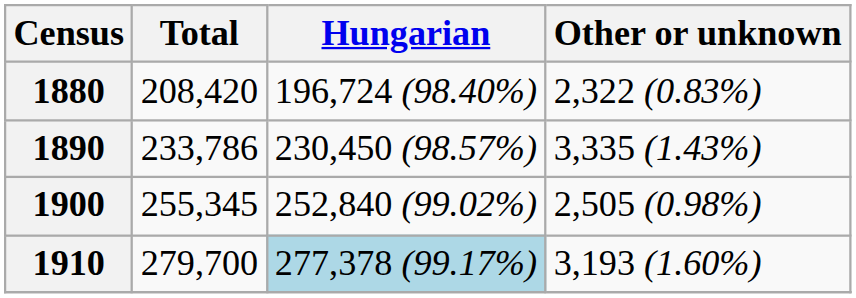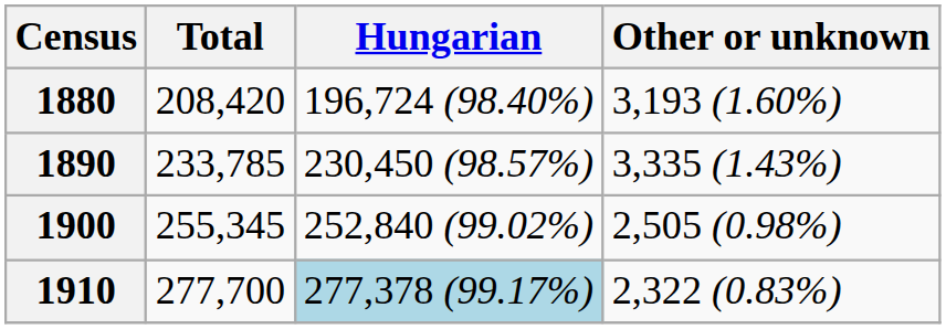1880 | Other or unknown: 2,322 (0.83%) -> 3,193 (1.60%)
1890 | Total: 233,786 -> 233,785
1910 | Total: 279,700 -> 277,700
1910 | Other or unknown: 3,193 (1.60%) -> 2,322 (0.83%)
